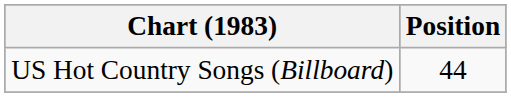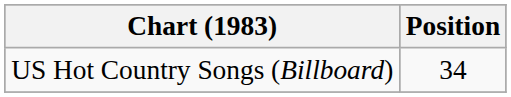US Hot Country Songs (Billboard) | Position: 44 -> 34
